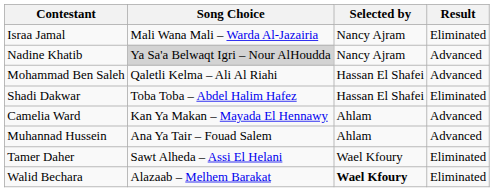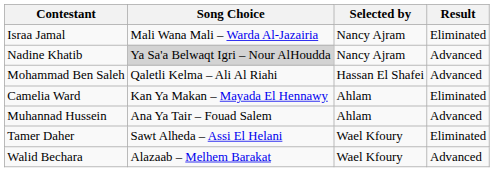- row: Shadi Dakwar | Toba Toba – Abdel Halim Hafez | Hassan El Shafei | Eliminated
Camelia Ward | Result: Advanced -> Eliminated
Walid Bechara | Selected by: bold -> normal
Walid Bechara | Result: Eliminated -> Advanced
